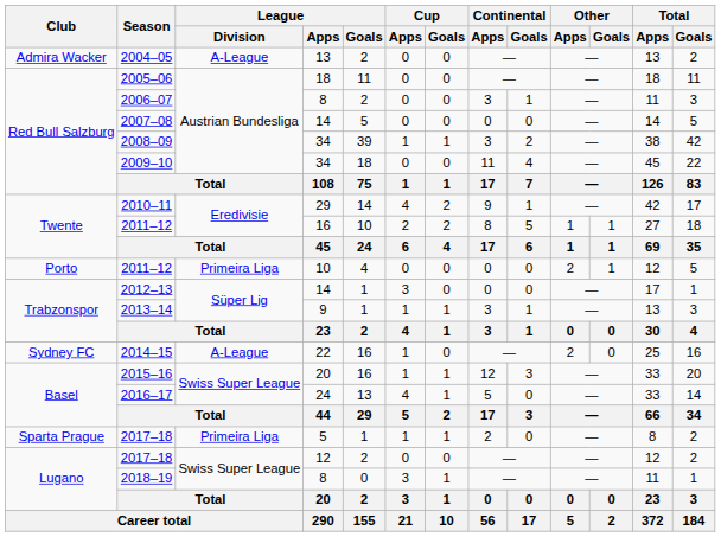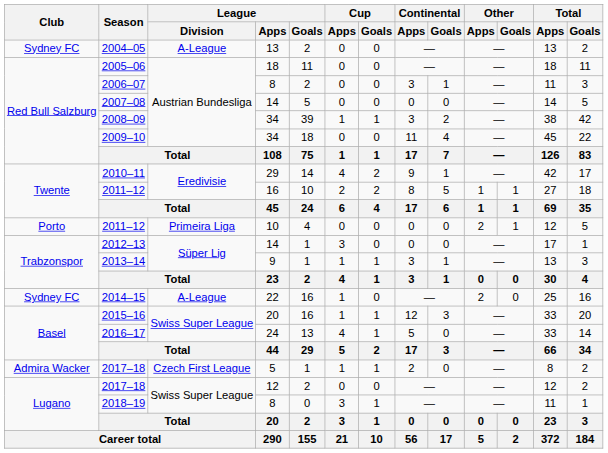2004–05 | Club: Admira Wacker -> Sydney FC
2017–18 / 5 | Club: Sparta Prague -> Admira Wacker
2017–18 / 5 | League / Division: Primeira Liga -> Czech First League
